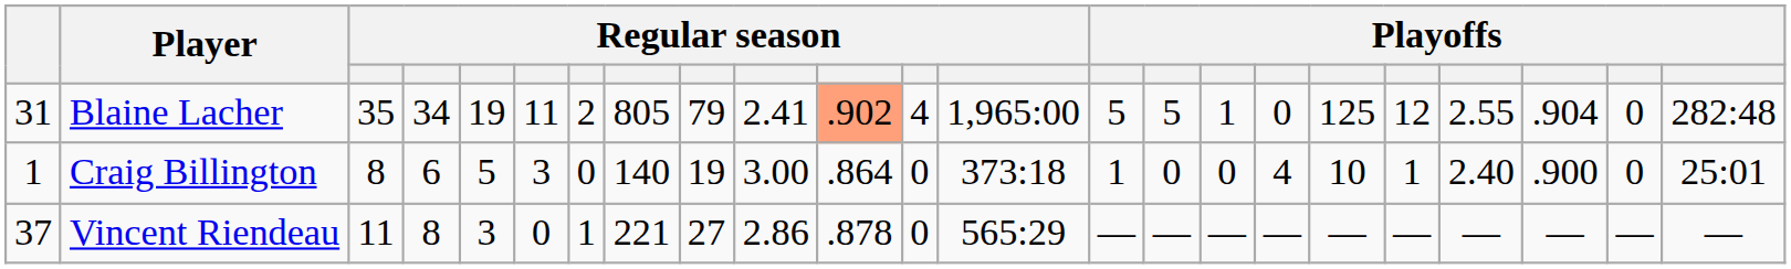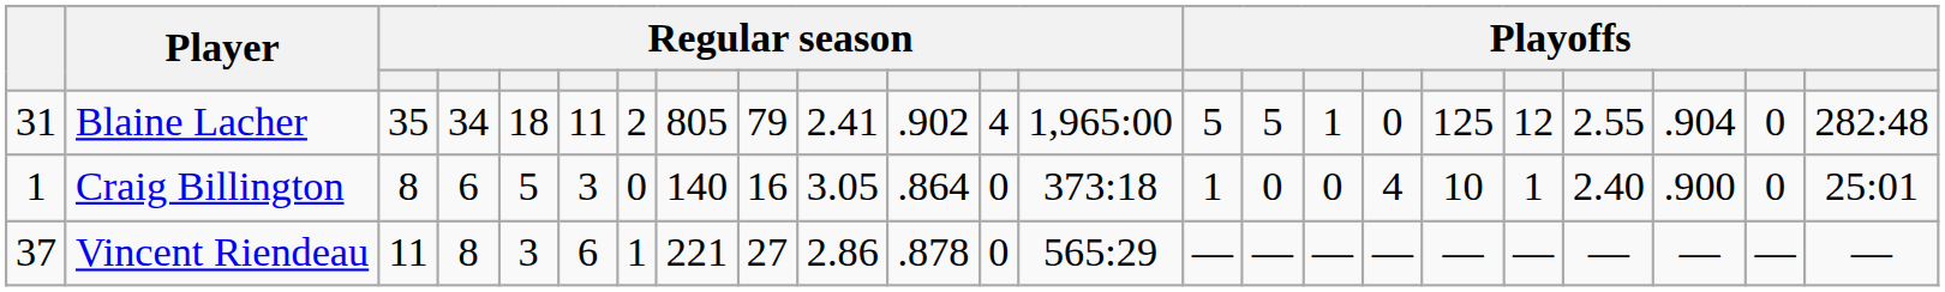Blaine Lacher | column 5: 19 -> 18
Blaine Lacher | column 11: lightsalmon background -> no background
Craig Billington | column 9: 19 -> 16
Craig Billington | column 10: 3.00 -> 3.05
Vincent Riendeau | column 6: 0 -> 6
